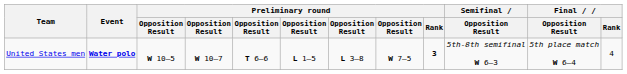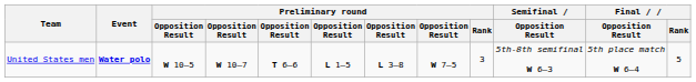United States men | Preliminary round / Rank: bold -> normal
United States men | Final / Rank: 4 -> 5
